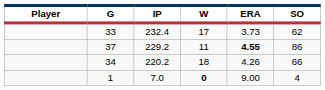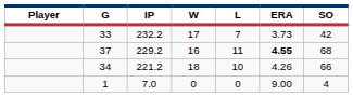+ column: L | 7 | 11 | 10 | 0
33 | IP: 232.4 -> 232.2
33 | SO: 62 -> 42
37 | W: 11 -> 16
37 | SO: 86 -> 68
34 | IP: 220.2 -> 221.2
1 | W: bold -> normal
